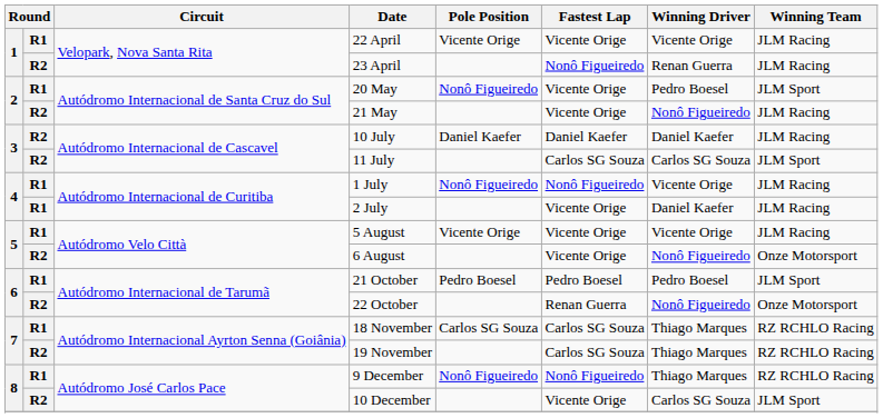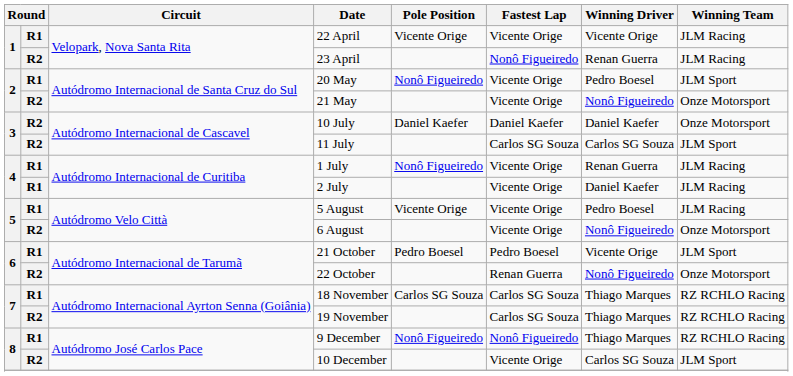21 May | Winning Team: JLM Racing -> Onze Motorsport
10 July | Winning Team: JLM Racing -> Onze Motorsport
1 July | Fastest Lap: Nonô Figueiredo -> Vicente Orige
1 July | Winning Driver: Vicente Orige -> Renan Guerra
5 August | Winning Driver: Vicente Orige -> Pedro Boesel
21 October | Winning Driver: Pedro Boesel -> Vicente Orige
